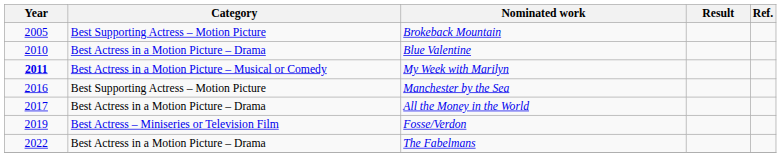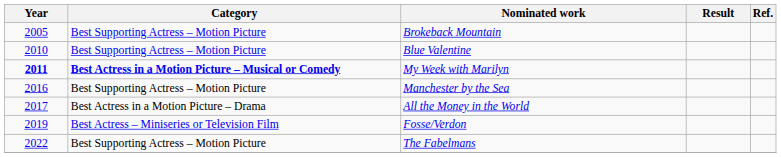Blue Valentine | Category: Best Actress in a Motion Picture – Drama -> Best Supporting Actress – Motion Picture
My Week with Marilyn | Category: normal -> bold
The Fabelmans | Category: Best Actress in a Motion Picture – Drama -> Best Supporting Actress – Motion Picture
